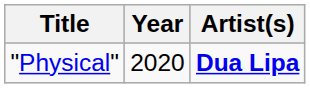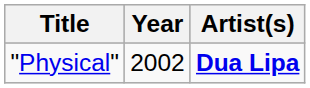"Physical" | Year: 2020 -> 2002
